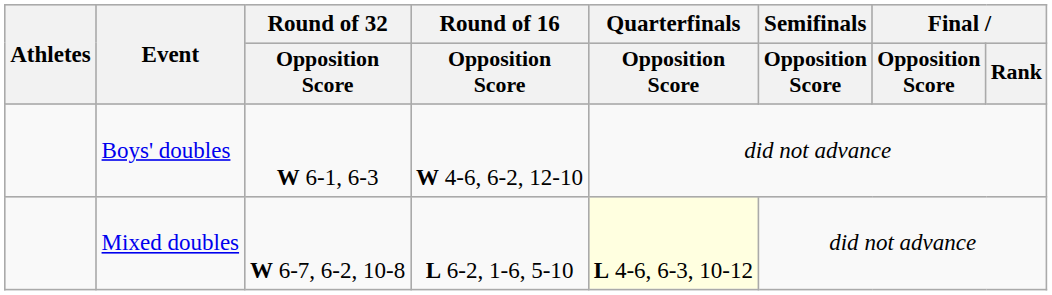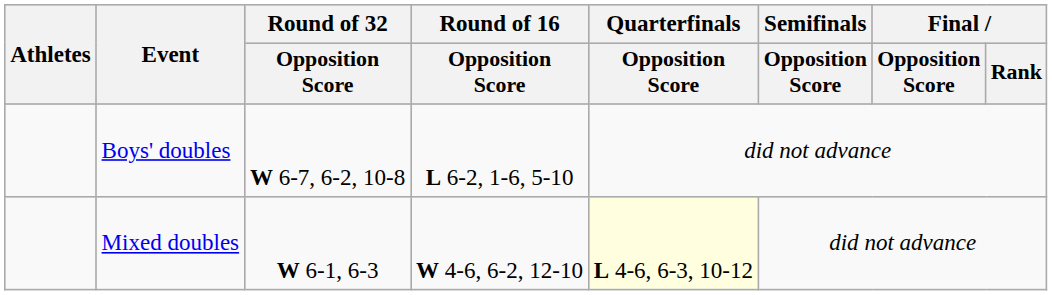Boys' doubles | Round of 32 / Opposition Score: W 6-1, 6-3 -> W 6-7, 6-2, 10-8
Boys' doubles | Round of 16 / Opposition Score: W 4-6, 6-2, 12-10 -> L 6-2, 1-6, 5-10
Mixed doubles | Round of 32 / Opposition Score: W 6-7, 6-2, 10-8 -> W 6-1, 6-3
Mixed doubles | Round of 16 / Opposition Score: L 6-2, 1-6, 5-10 -> W 4-6, 6-2, 12-10
